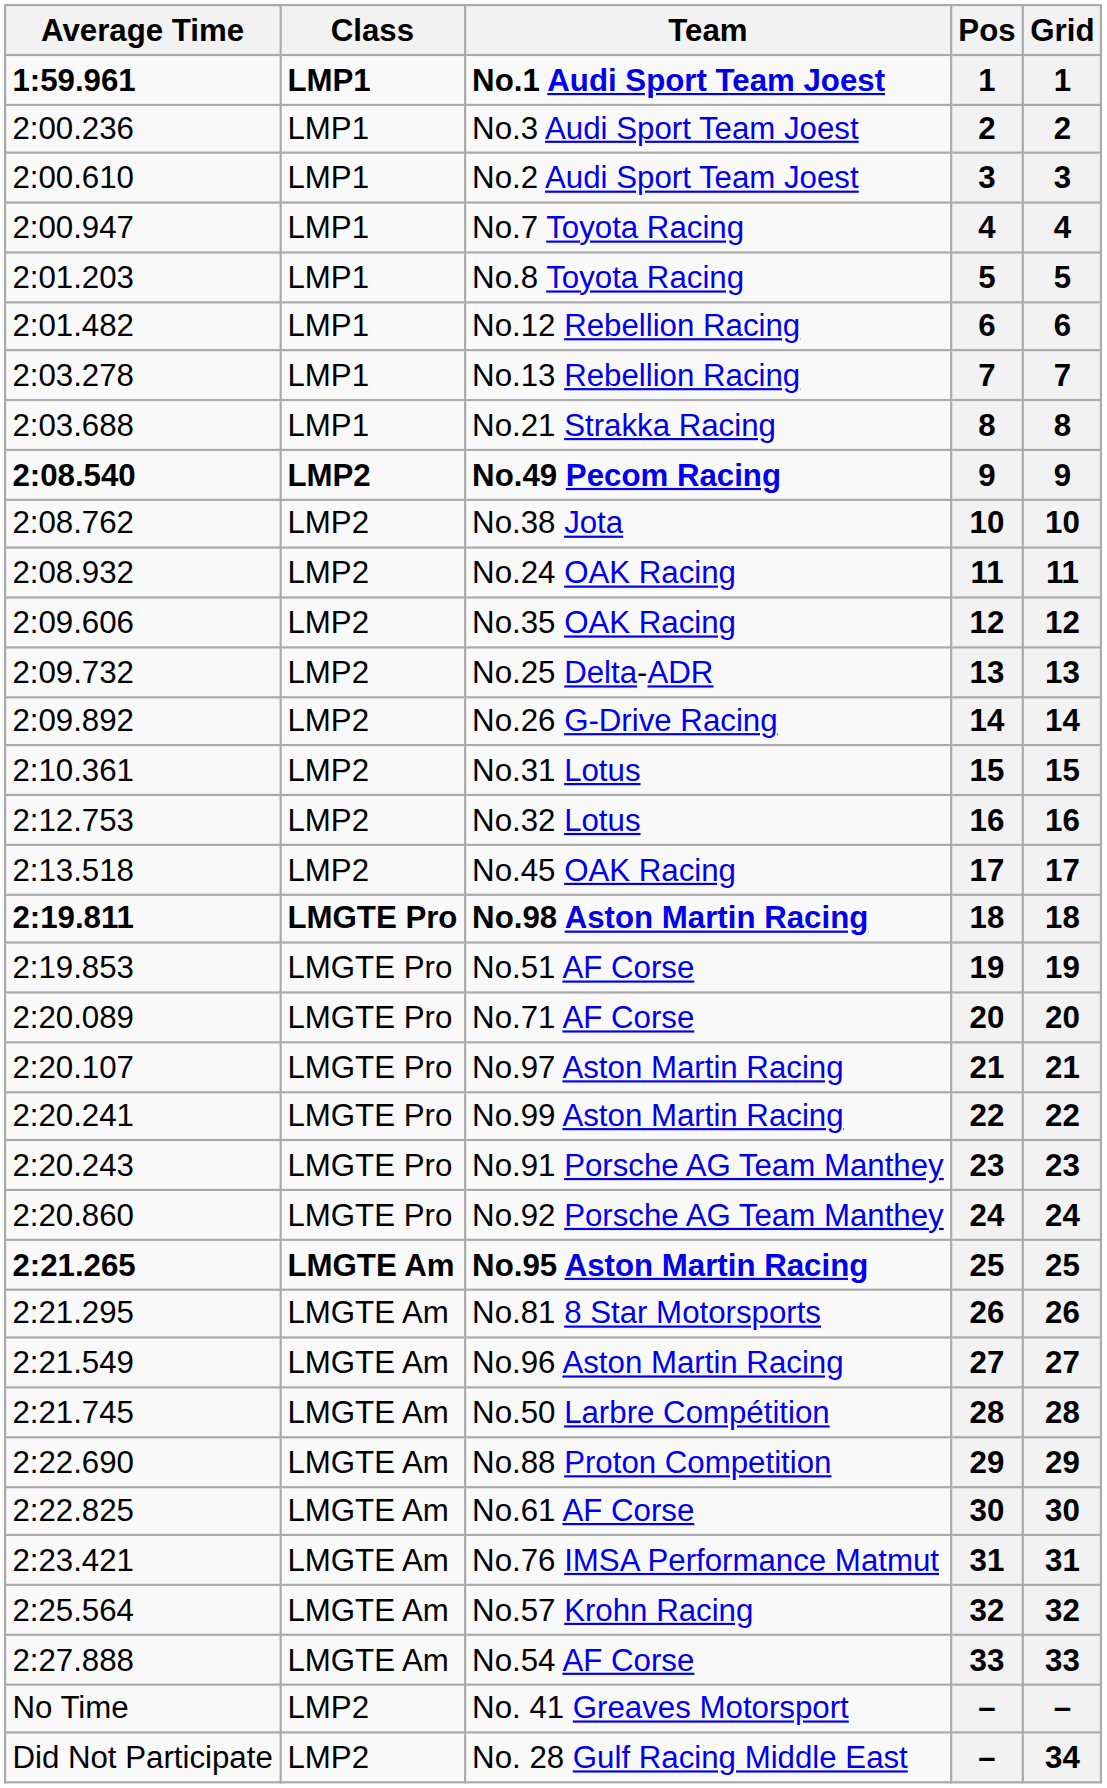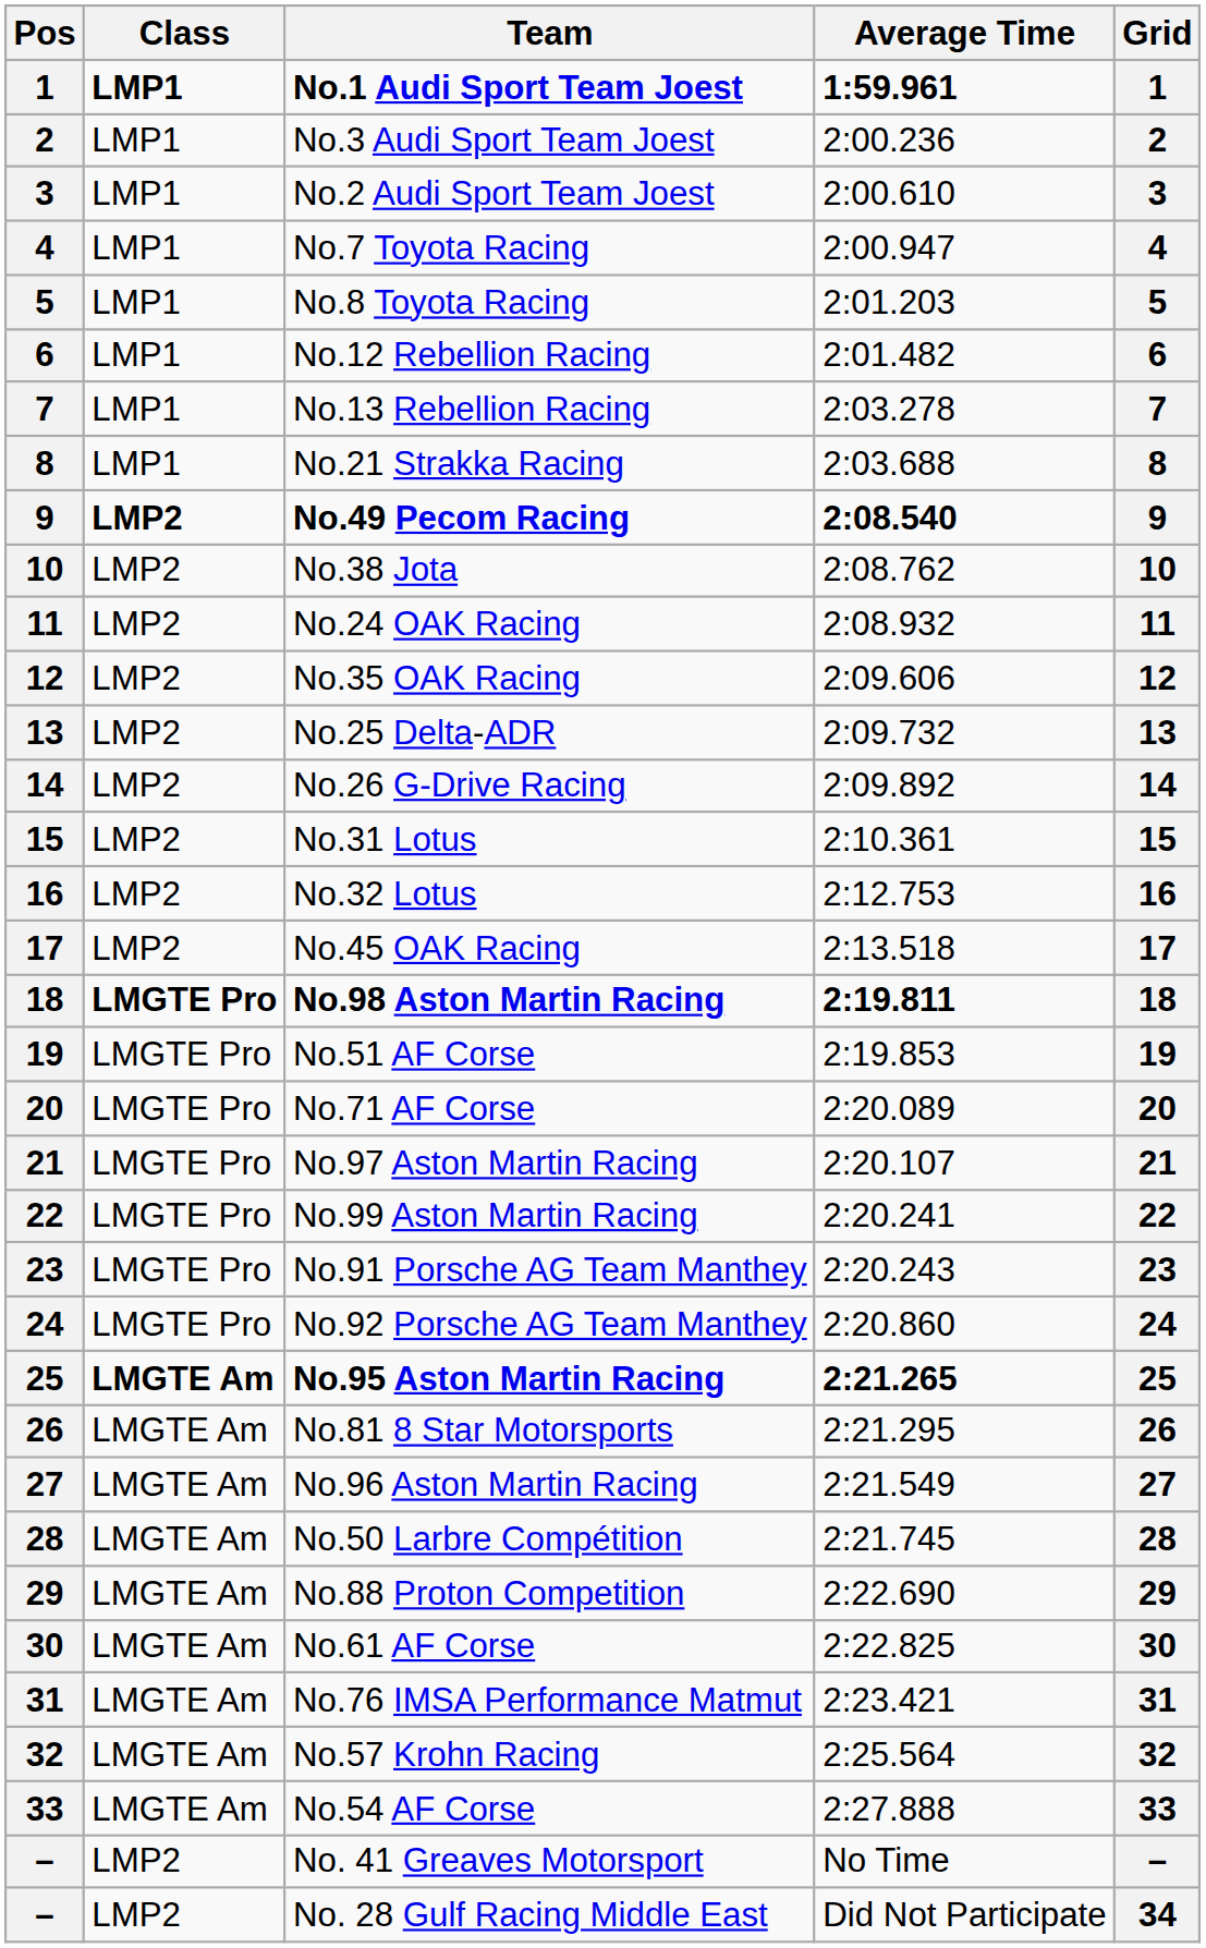columns swapped: Pos <-> Average Time
